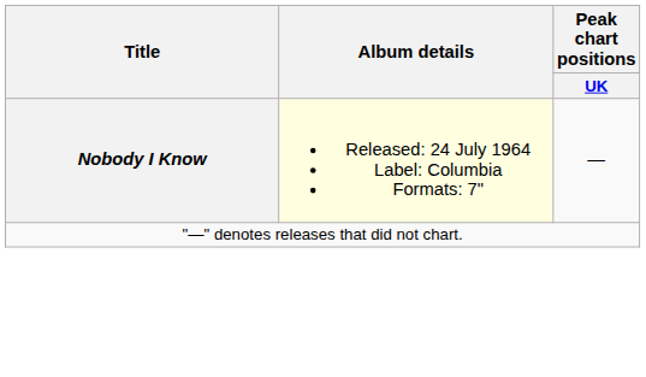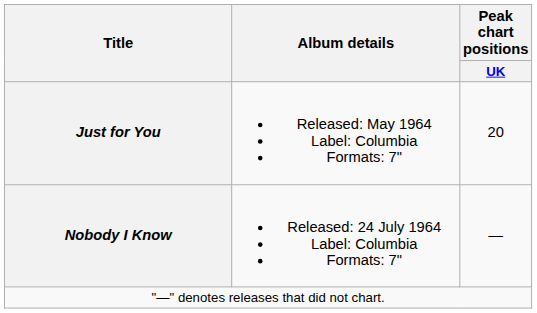+ row: Just for You | Released: May 1964 Label: Columbia Formats: 7" | 20
Nobody I Know | Album details: lightyellow background -> no background
